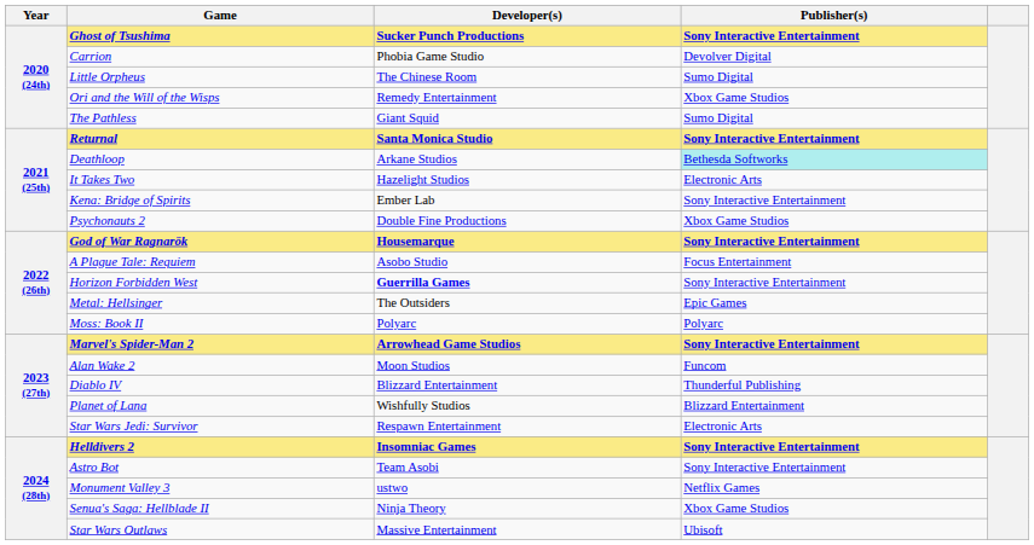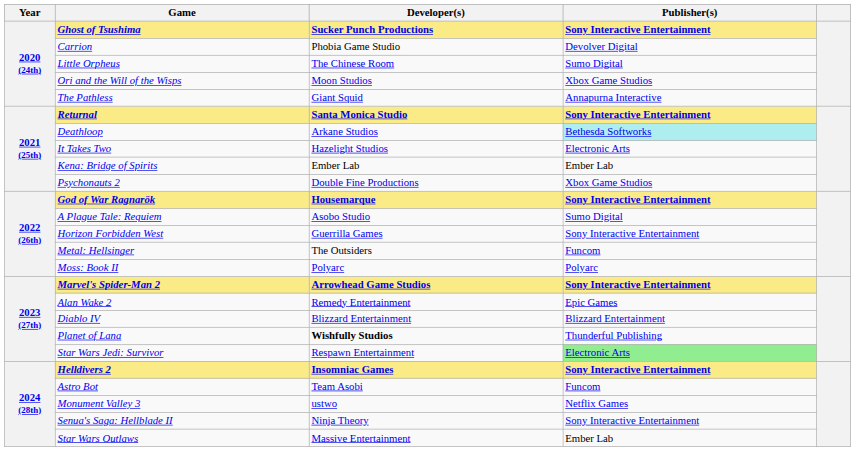Ori and the Will of the Wisps | Developer(s): Remedy Entertainment -> Moon Studios
The Pathless | Publisher(s): Sumo Digital -> Annapurna Interactive
Kena: Bridge of Spirits | Publisher(s): Sony Interactive Entertainment -> Ember Lab
A Plague Tale: Requiem | Publisher(s): Focus Entertainment -> Sumo Digital
Horizon Forbidden West | Developer(s): bold -> normal
Metal: Hellsinger | Publisher(s): Epic Games -> Funcom
Alan Wake 2 | Developer(s): Moon Studios -> Remedy Entertainment
Alan Wake 2 | Publisher(s): Funcom -> Epic Games
Diablo IV | Publisher(s): Thunderful Publishing -> Blizzard Entertainment
Planet of Lana | Developer(s): normal -> bold
Planet of Lana | Publisher(s): Blizzard Entertainment -> Thunderful Publishing
Star Wars Jedi: Survivor | Publisher(s): no background -> lightgreen background
Astro Bot | Publisher(s): Sony Interactive Entertainment -> Funcom
Senua's Saga: Hellblade II | Publisher(s): Xbox Game Studios -> Sony Interactive Entertainment
Star Wars Outlaws | Publisher(s): Ubisoft -> Ember Lab
